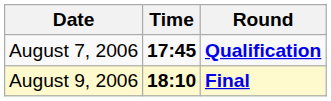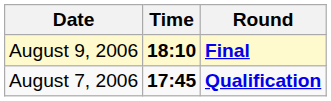rows swapped: August 7, 2006 <-> August 9, 2006
